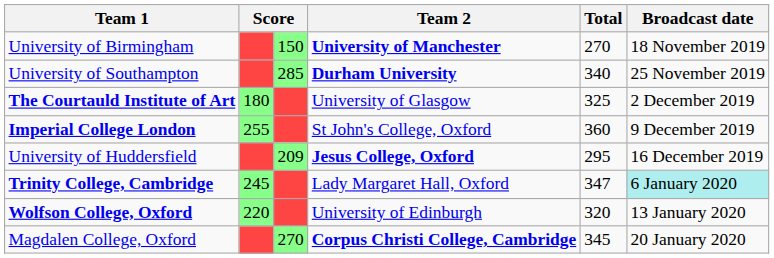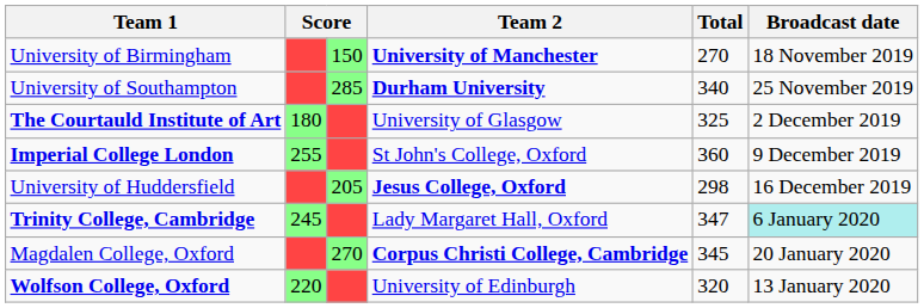University of Huddersfield | column 3: 209 -> 205
University of Huddersfield | Total: 295 -> 298
rows swapped: Wolfson College, Oxford <-> Magdalen College, Oxford
